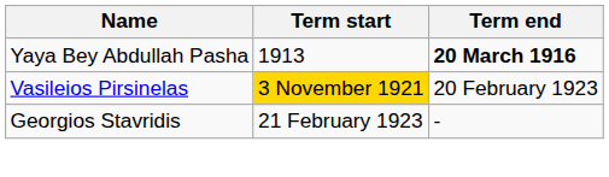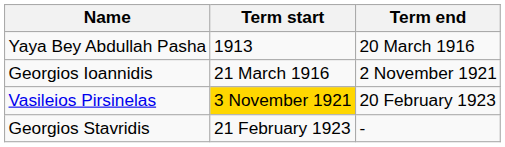Yaya Bey Abdullah Pasha | Term end: bold -> normal
+ row: Georgios Ioannidis | 21 March 1916 | 2 November 1921
